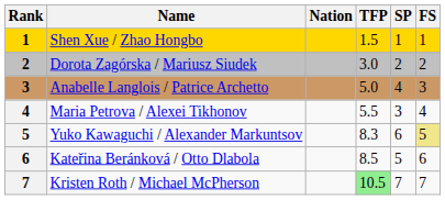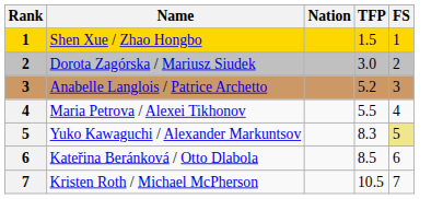- column: SP | 1 | 2 | 4 | 3 | 6 | 5 | 7
Anabelle Langlois / Patrice Archetto | TFP: 5.0 -> 5.2
Kristen Roth / Michael McPherson | TFP: lightgreen background -> no background
